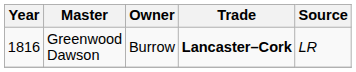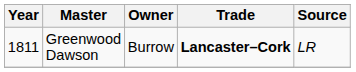Greenwood Dawson | Year: 1816 -> 1811
